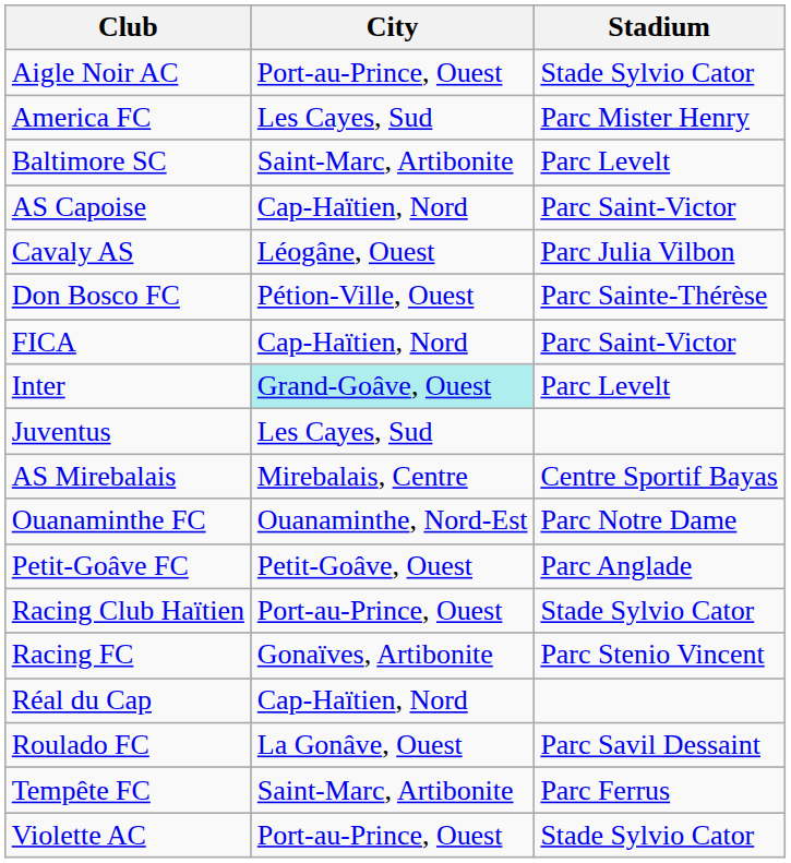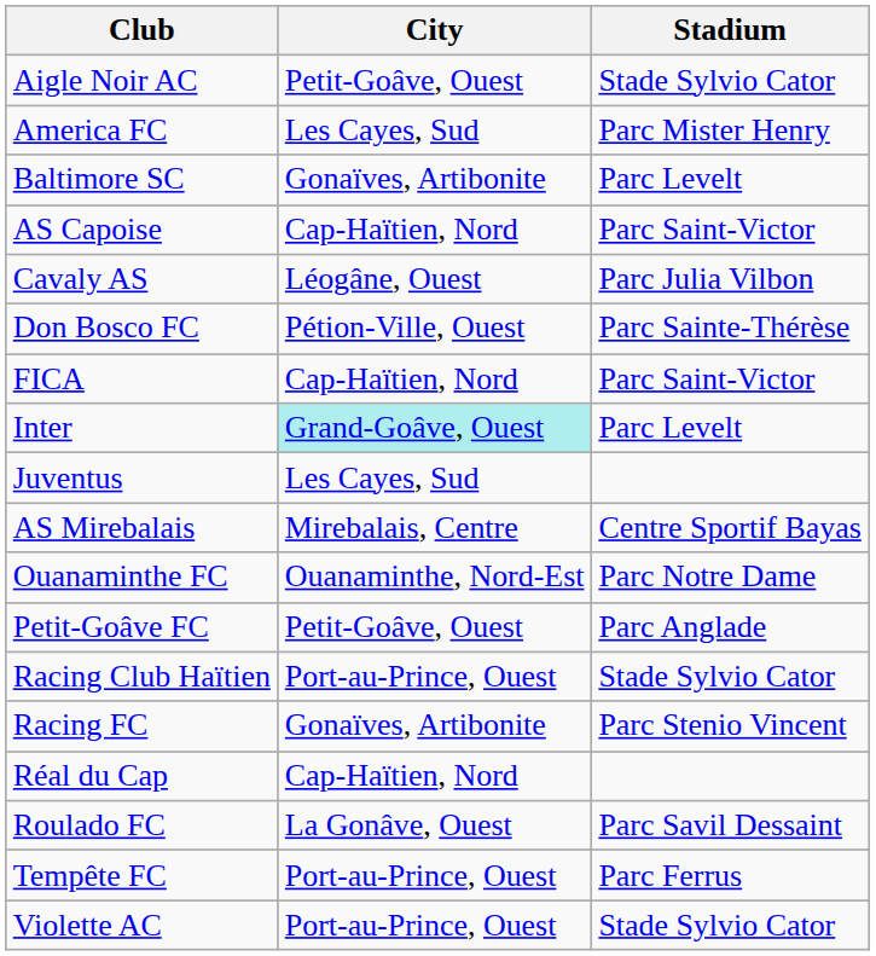Aigle Noir AC | City: Port-au-Prince, Ouest -> Petit-Goâve, Ouest
Baltimore SC | City: Saint-Marc, Artibonite -> Gonaïves, Artibonite
Tempête FC | City: Saint-Marc, Artibonite -> Port-au-Prince, Ouest
